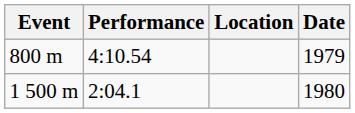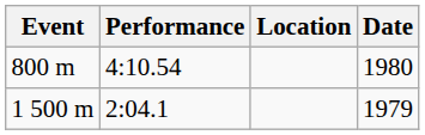800 m | Date: 1979 -> 1980
1 500 m | Date: 1980 -> 1979
